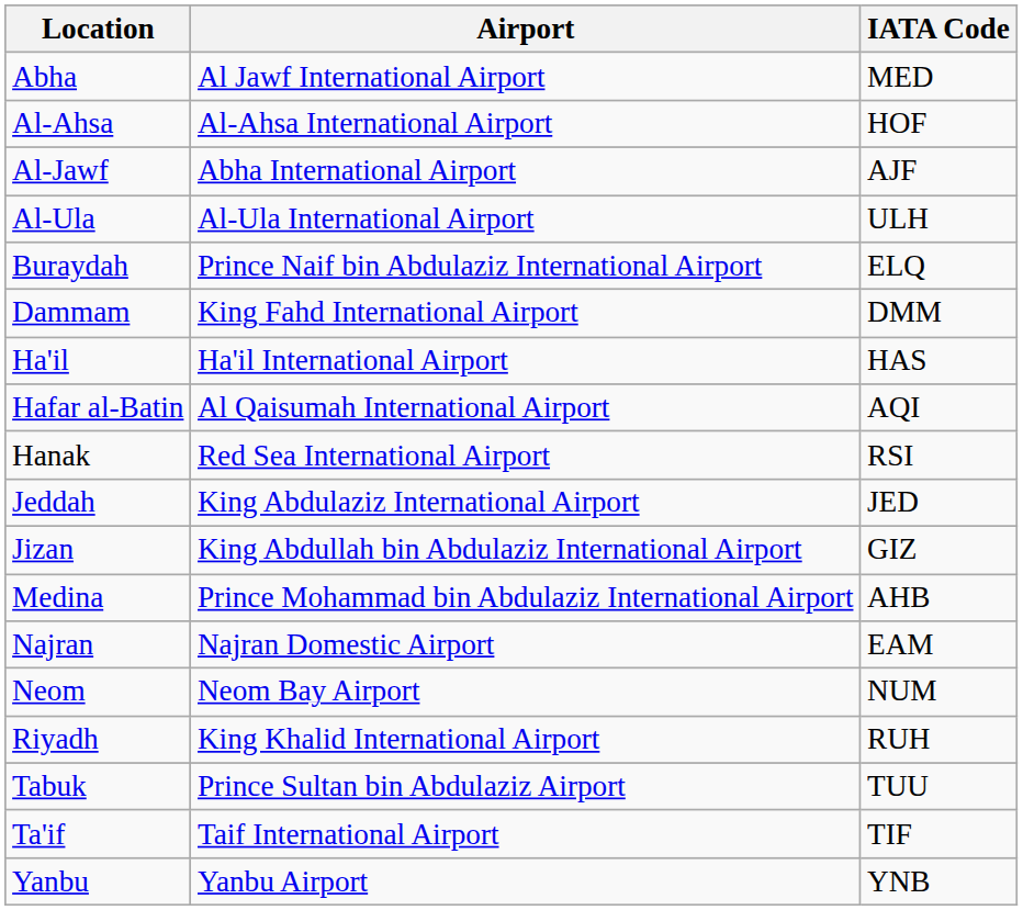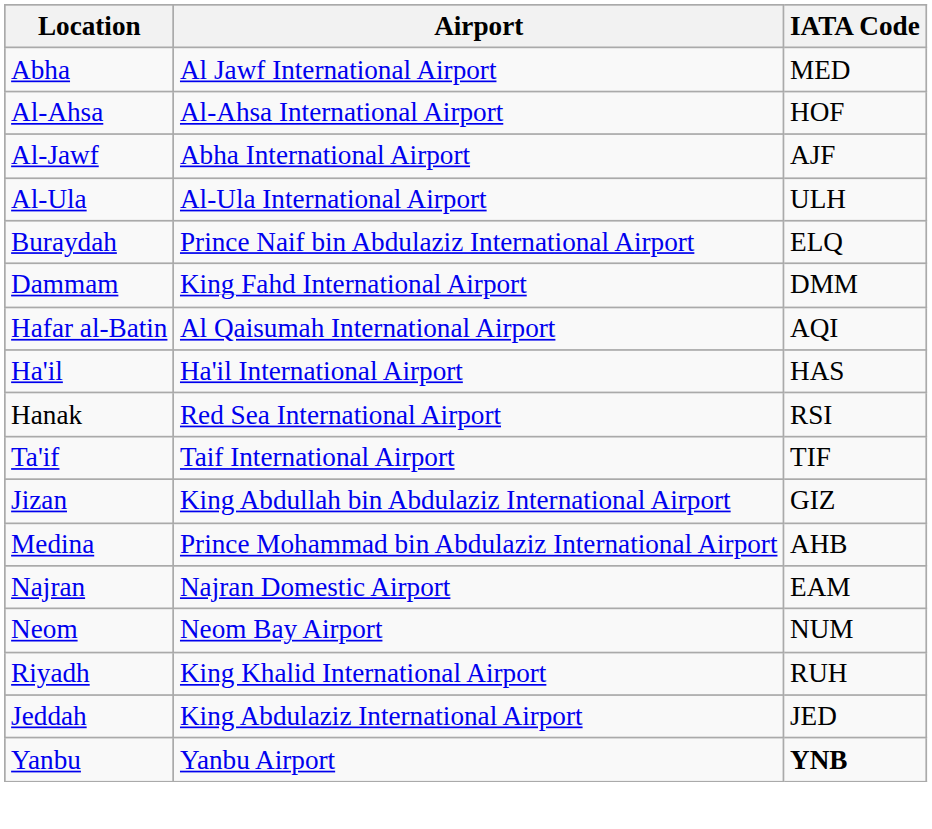rows swapped: Hafar al-Batin <-> Ha'il
rows swapped: Jeddah <-> Ta'if
- row: Tabuk | Prince Sultan bin Abdulaziz Airport | TUU
Yanbu | IATA Code: normal -> bold
